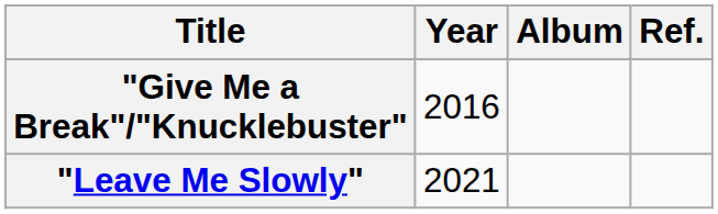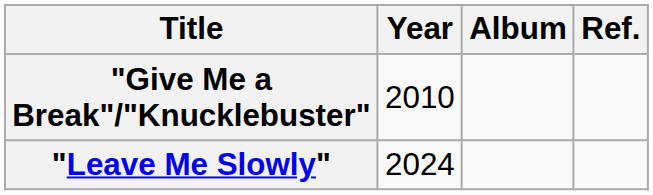"Give Me a Break"/"Knucklebuster" | Year: 2016 -> 2010
"Leave Me Slowly" | Year: 2021 -> 2024
